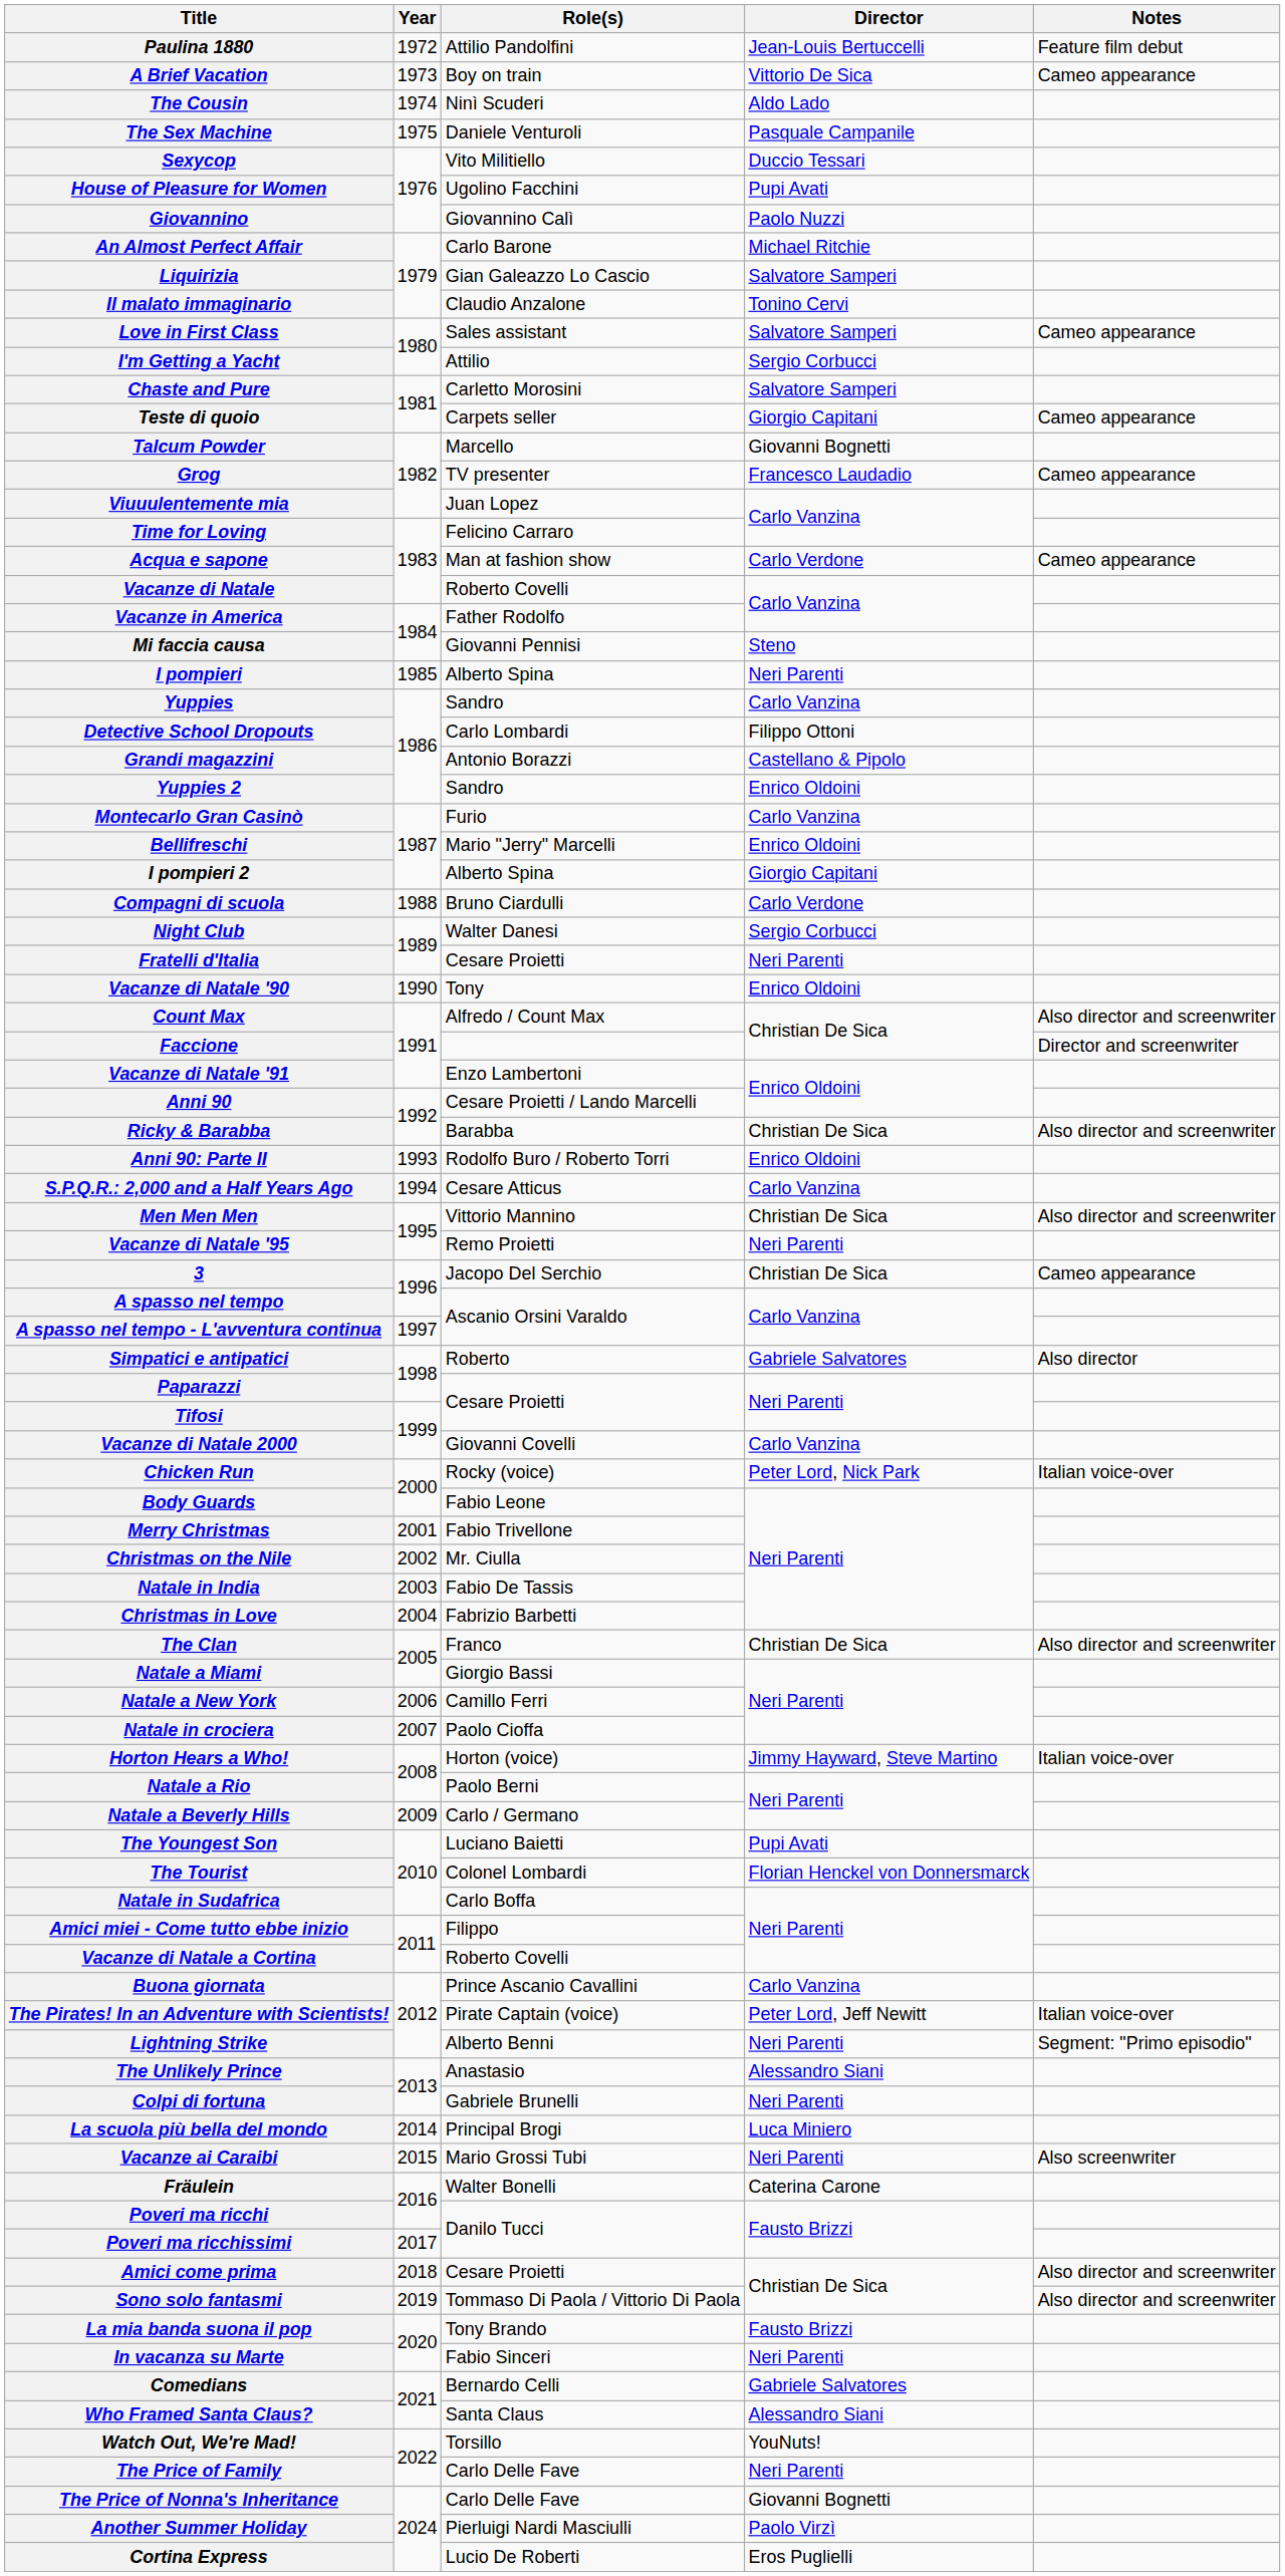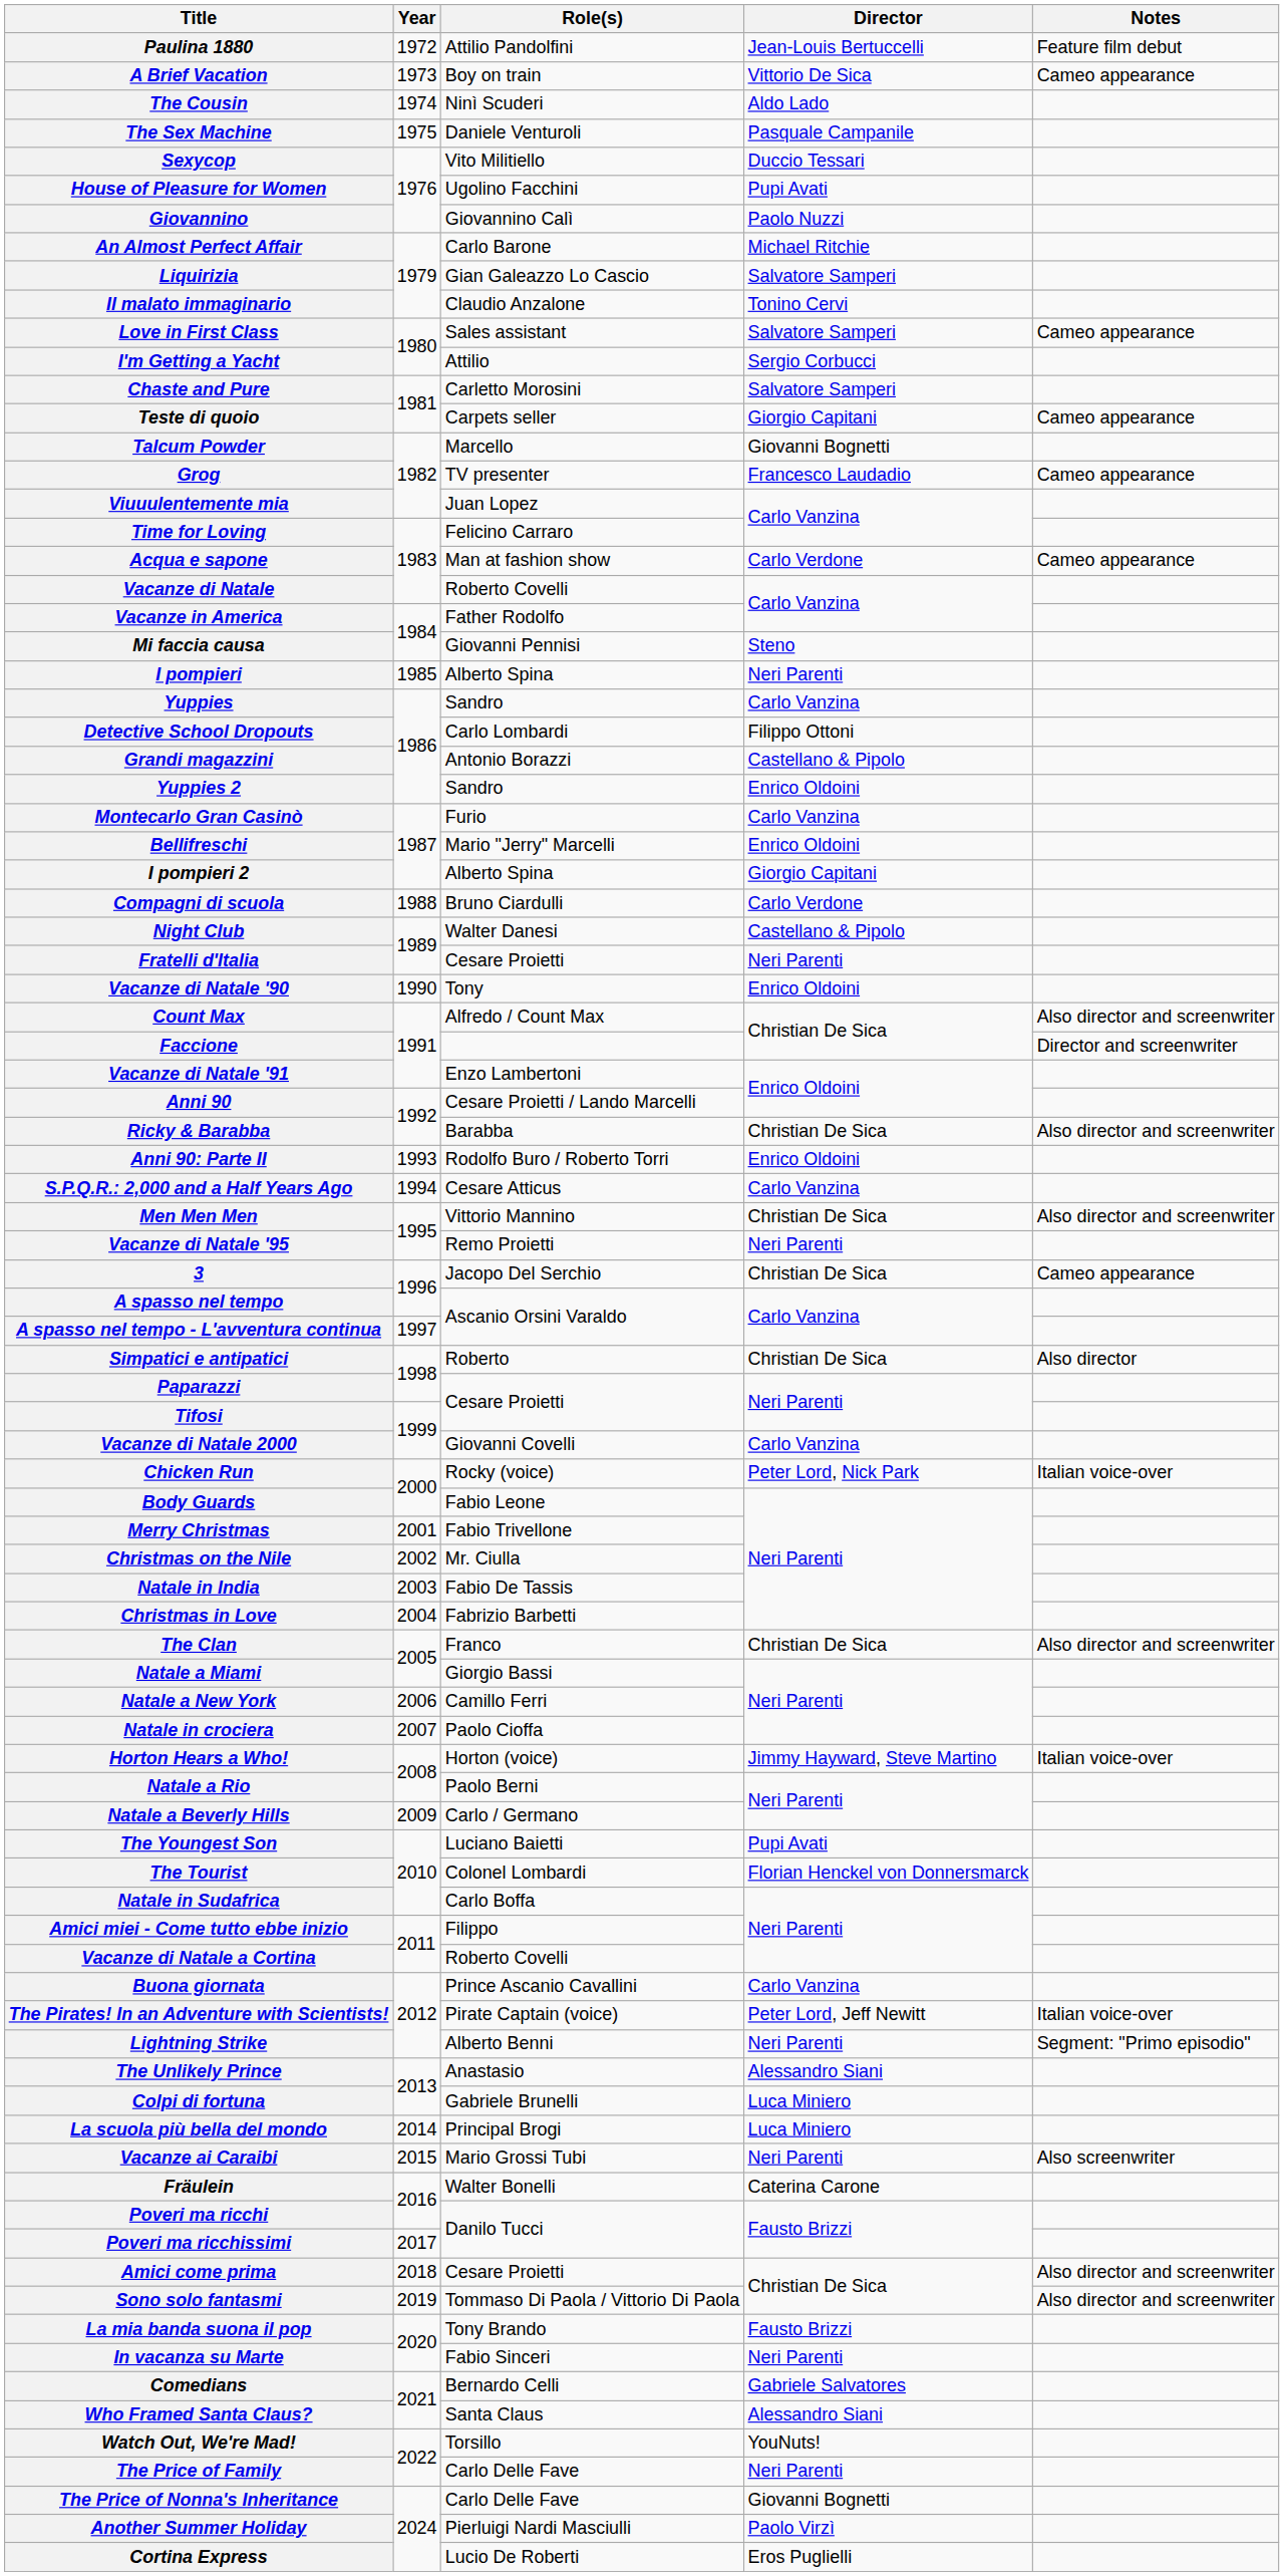Night Club | Director: Sergio Corbucci -> Castellano & Pipolo
Simpatici e antipatici | Director: Gabriele Salvatores -> Christian De Sica
Colpi di fortuna | Director: Neri Parenti -> Luca Miniero
